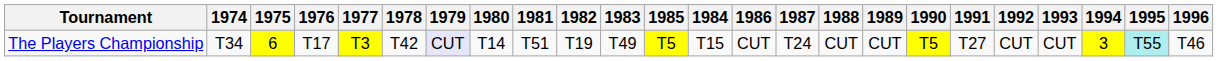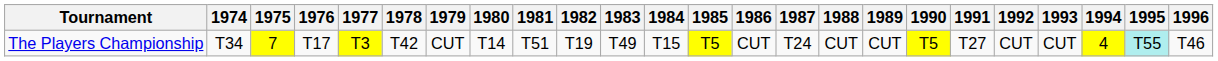columns swapped: 1984 <-> 1985
The Players Championship | 1975: 6 -> 7
The Players Championship | 1979: lavender background -> no background
The Players Championship | 1994: 3 -> 4
